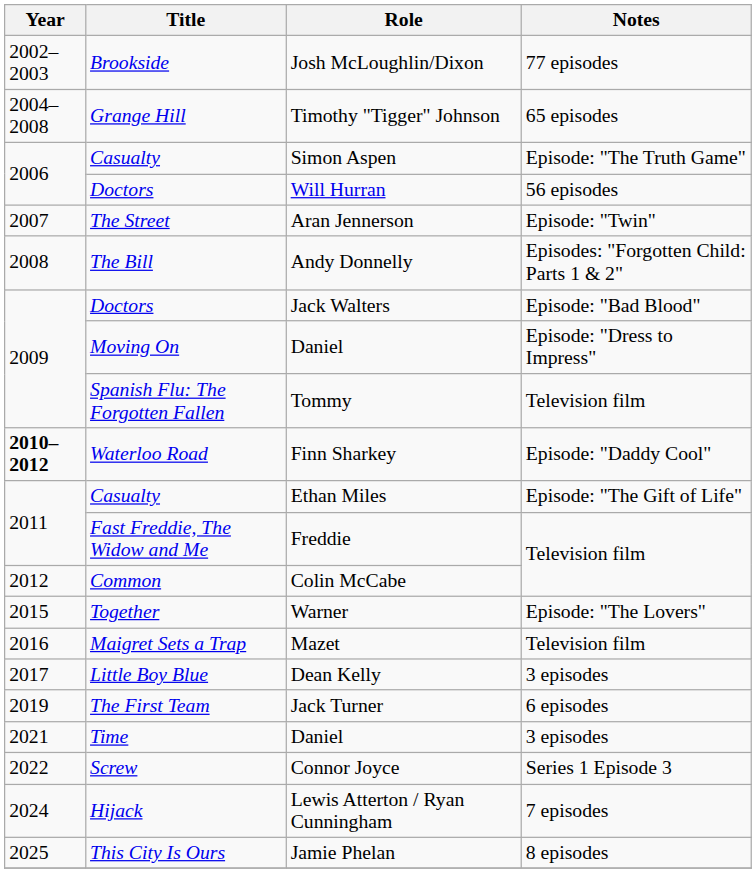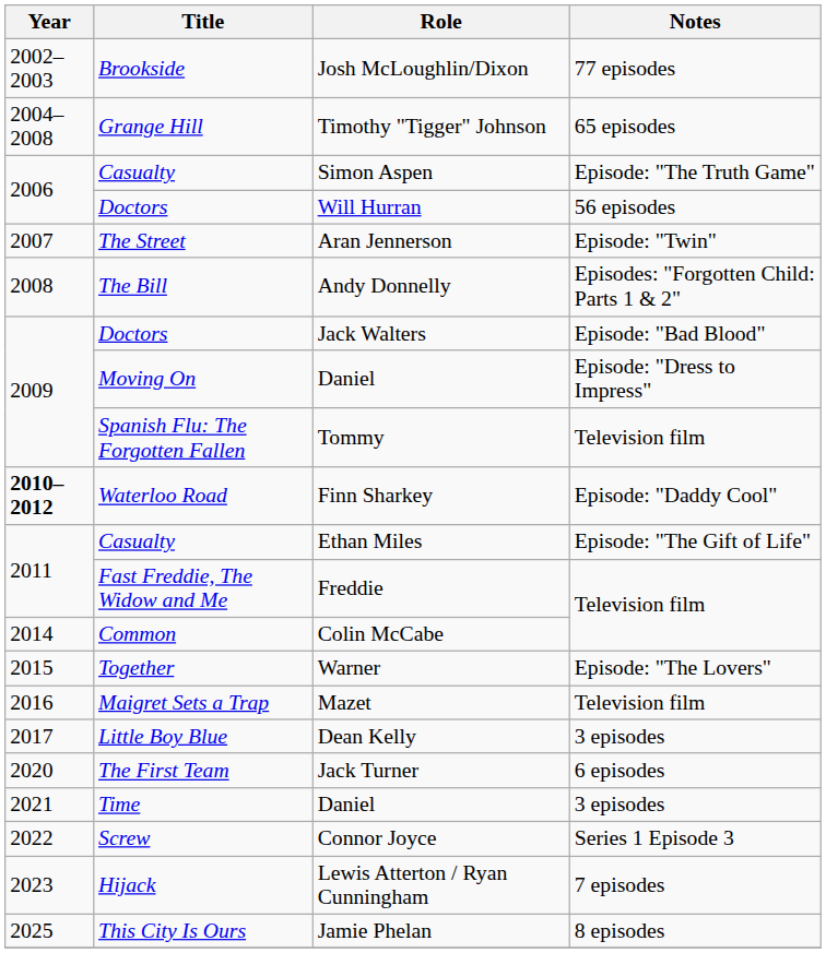Colin McCabe | Year: 2012 -> 2014
Jack Turner | Year: 2019 -> 2020
Lewis Atterton / Ryan Cunningham | Year: 2024 -> 2023
